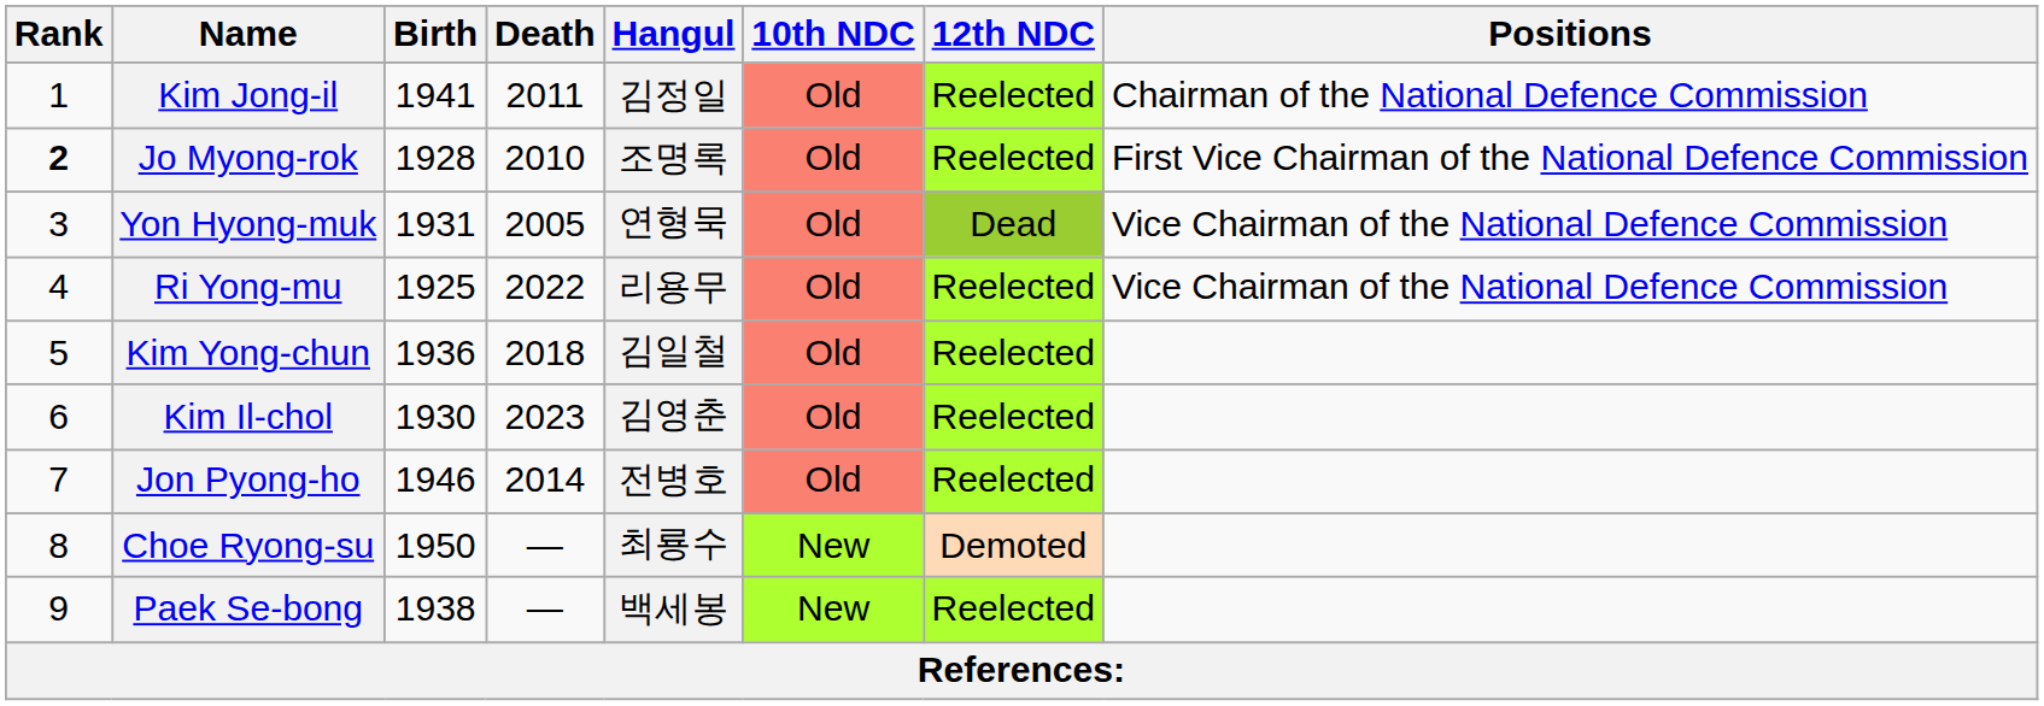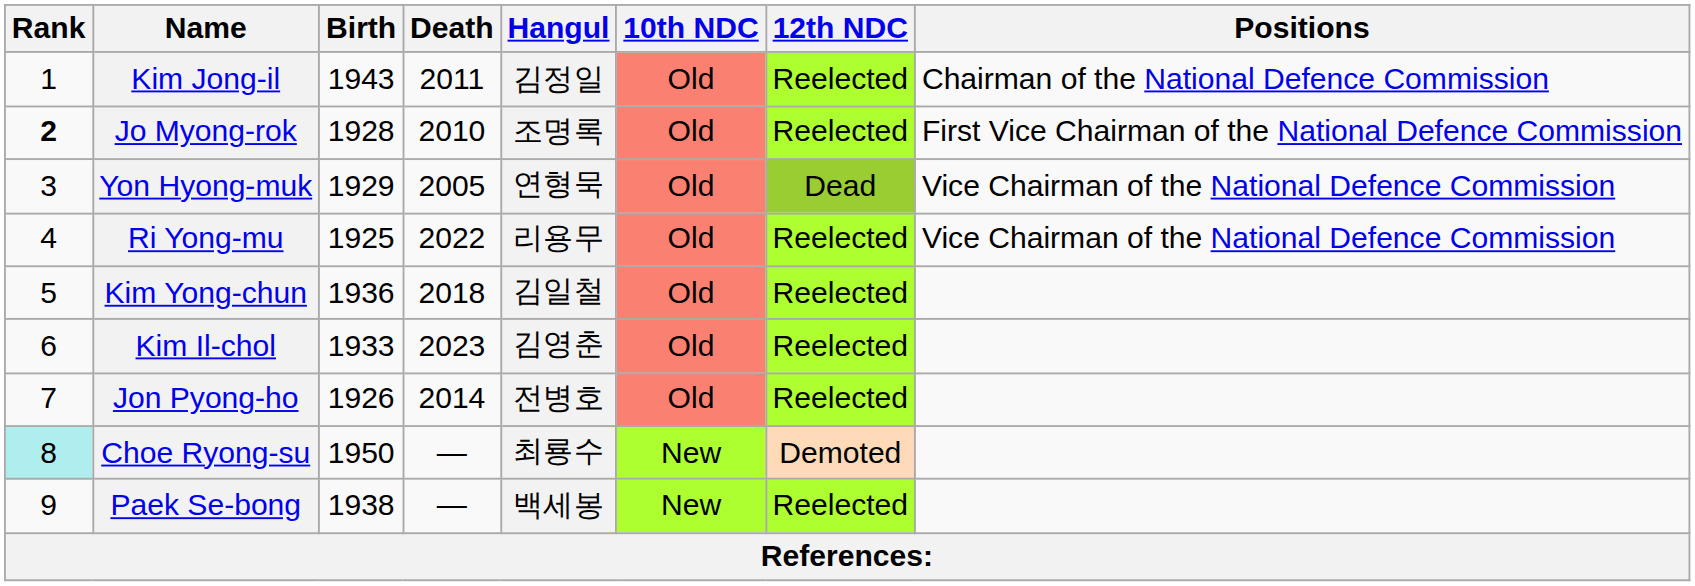Kim Jong-il | Birth: 1941 -> 1943
Yon Hyong-muk | Birth: 1931 -> 1929
Kim Il-chol | Birth: 1930 -> 1933
Jon Pyong-ho | Birth: 1946 -> 1926
Choe Ryong-su | Rank: no background -> paleturquoise background
